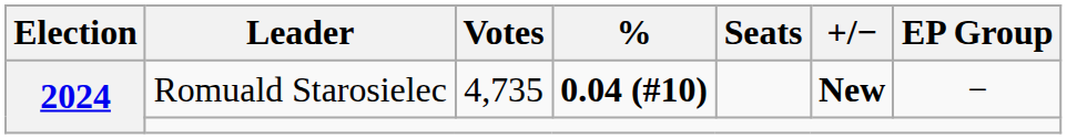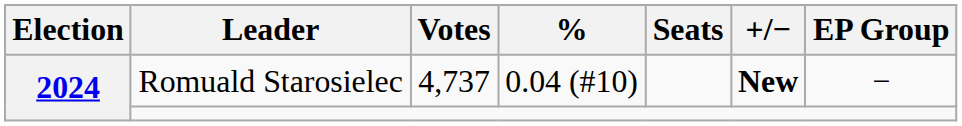Romuald Starosielec | Votes: 4,735 -> 4,737
Romuald Starosielec | %: bold -> normal
